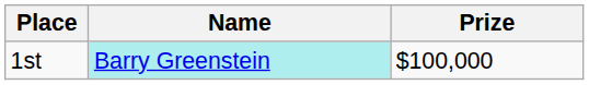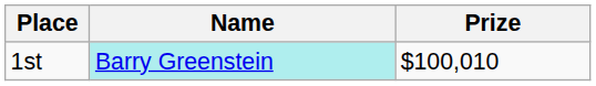1st | Prize: $100,000 -> $100,010
